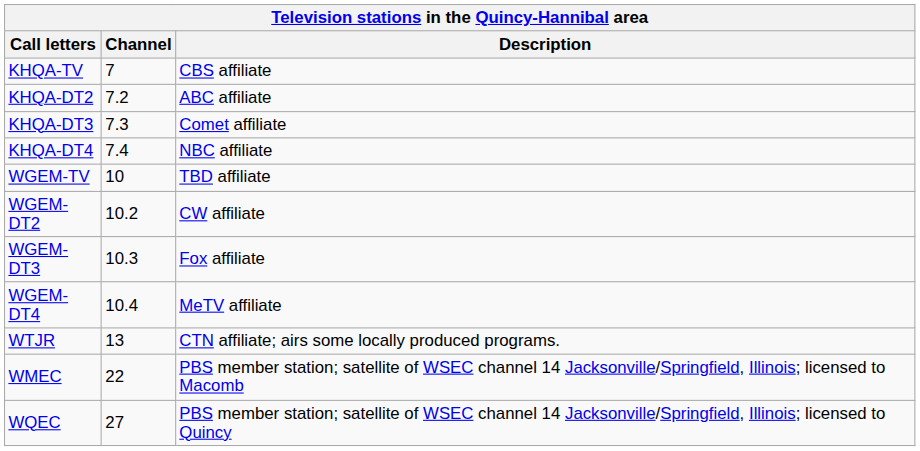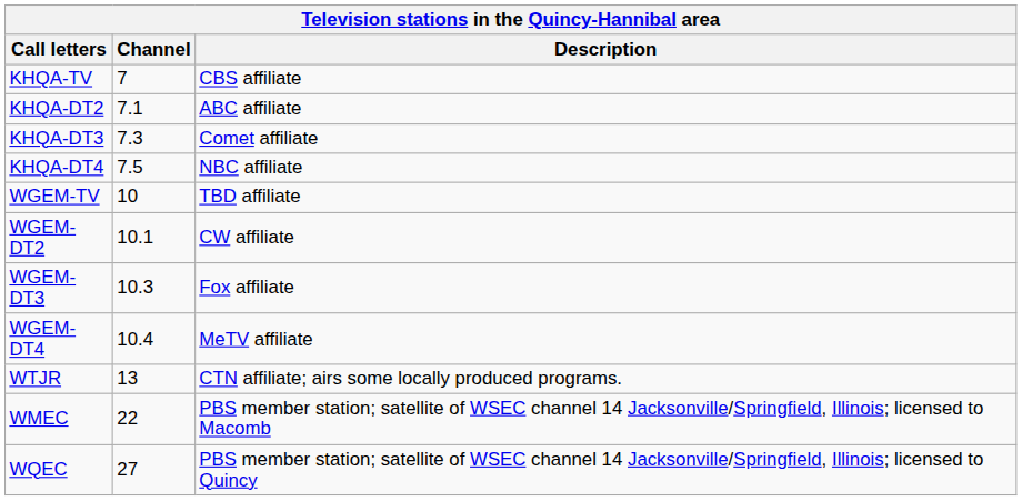KHQA-DT2 | Channel: 7.2 -> 7.1
KHQA-DT4 | Channel: 7.4 -> 7.5
WGEM-DT2 | Channel: 10.2 -> 10.1
